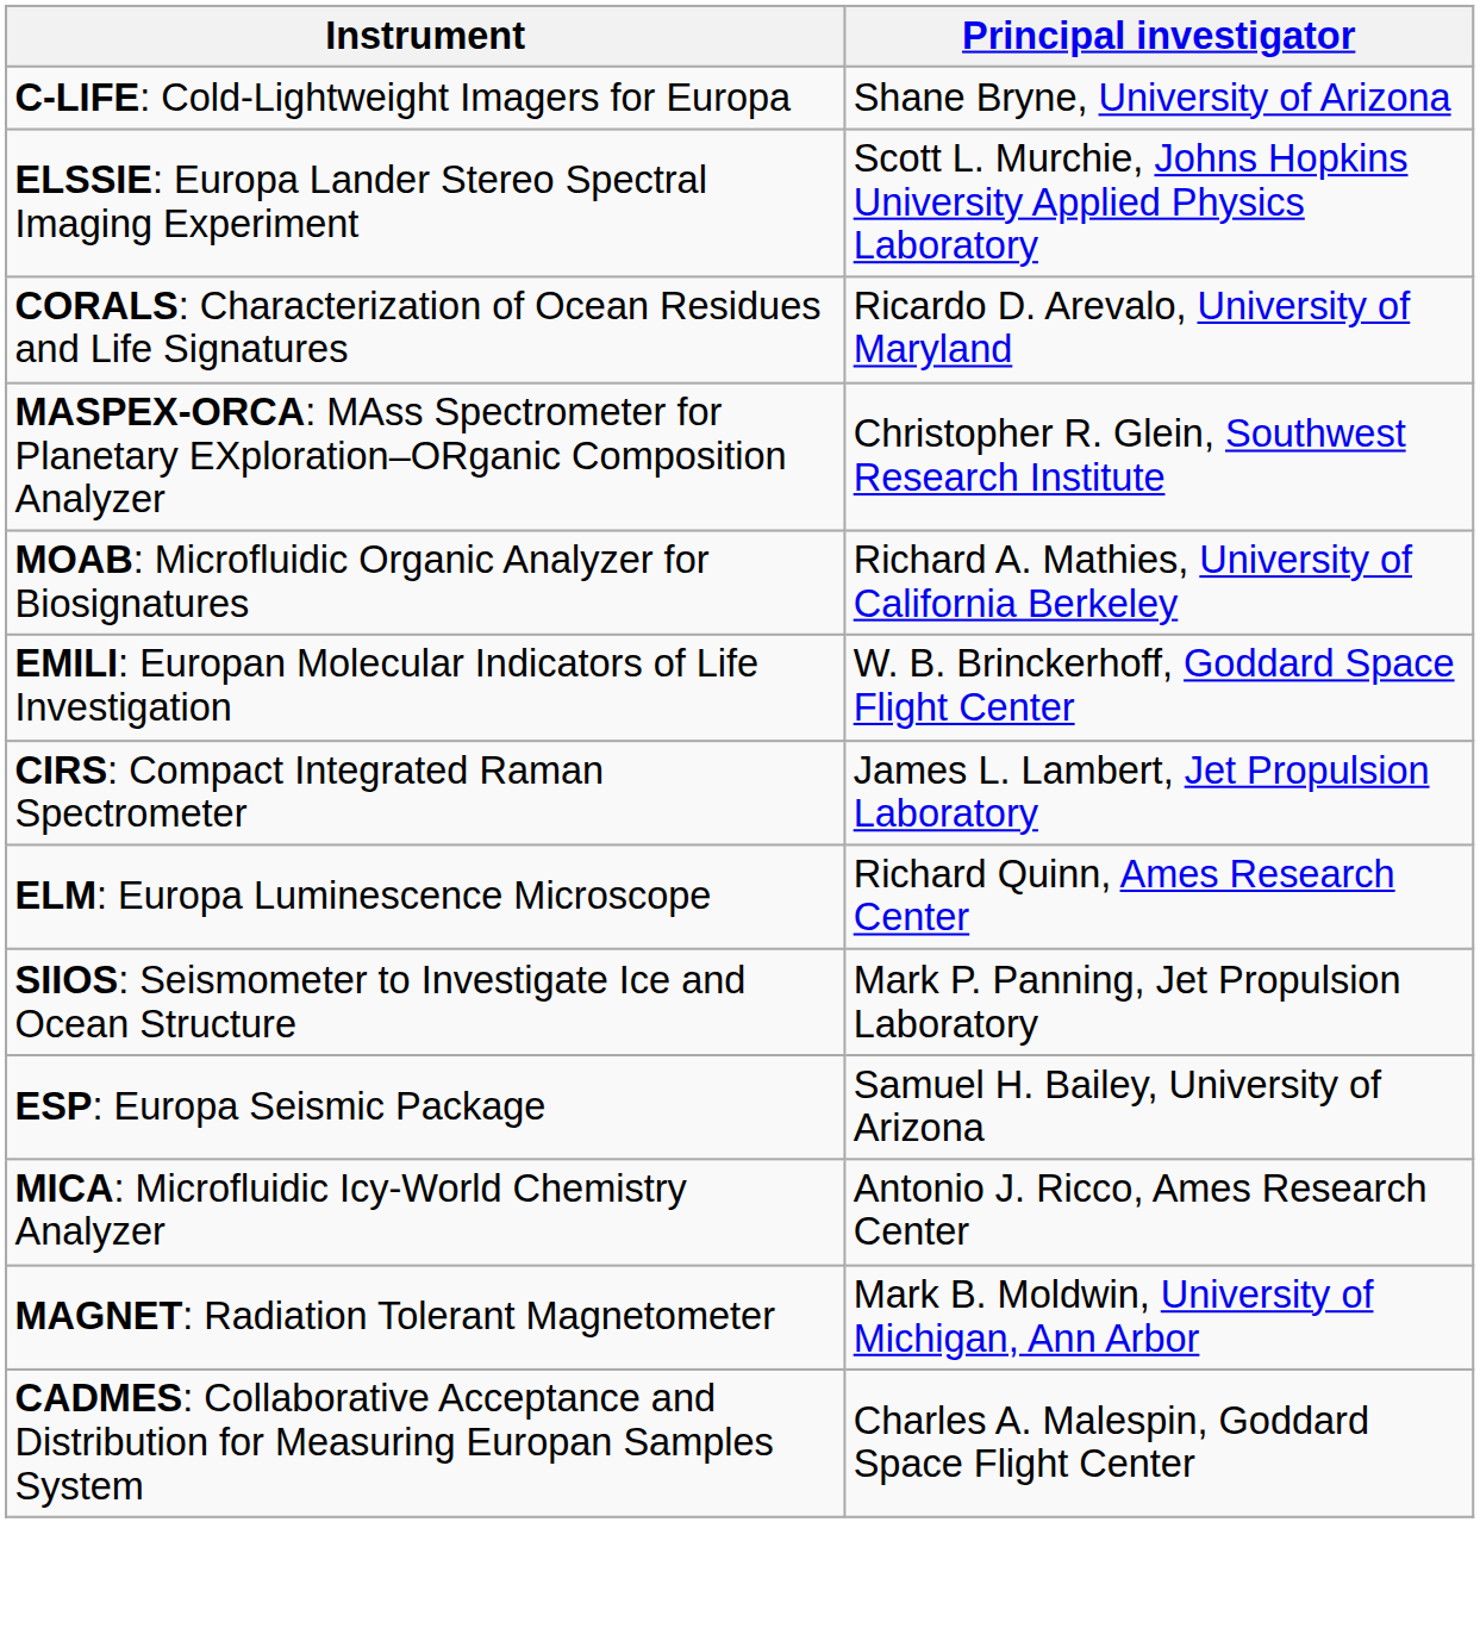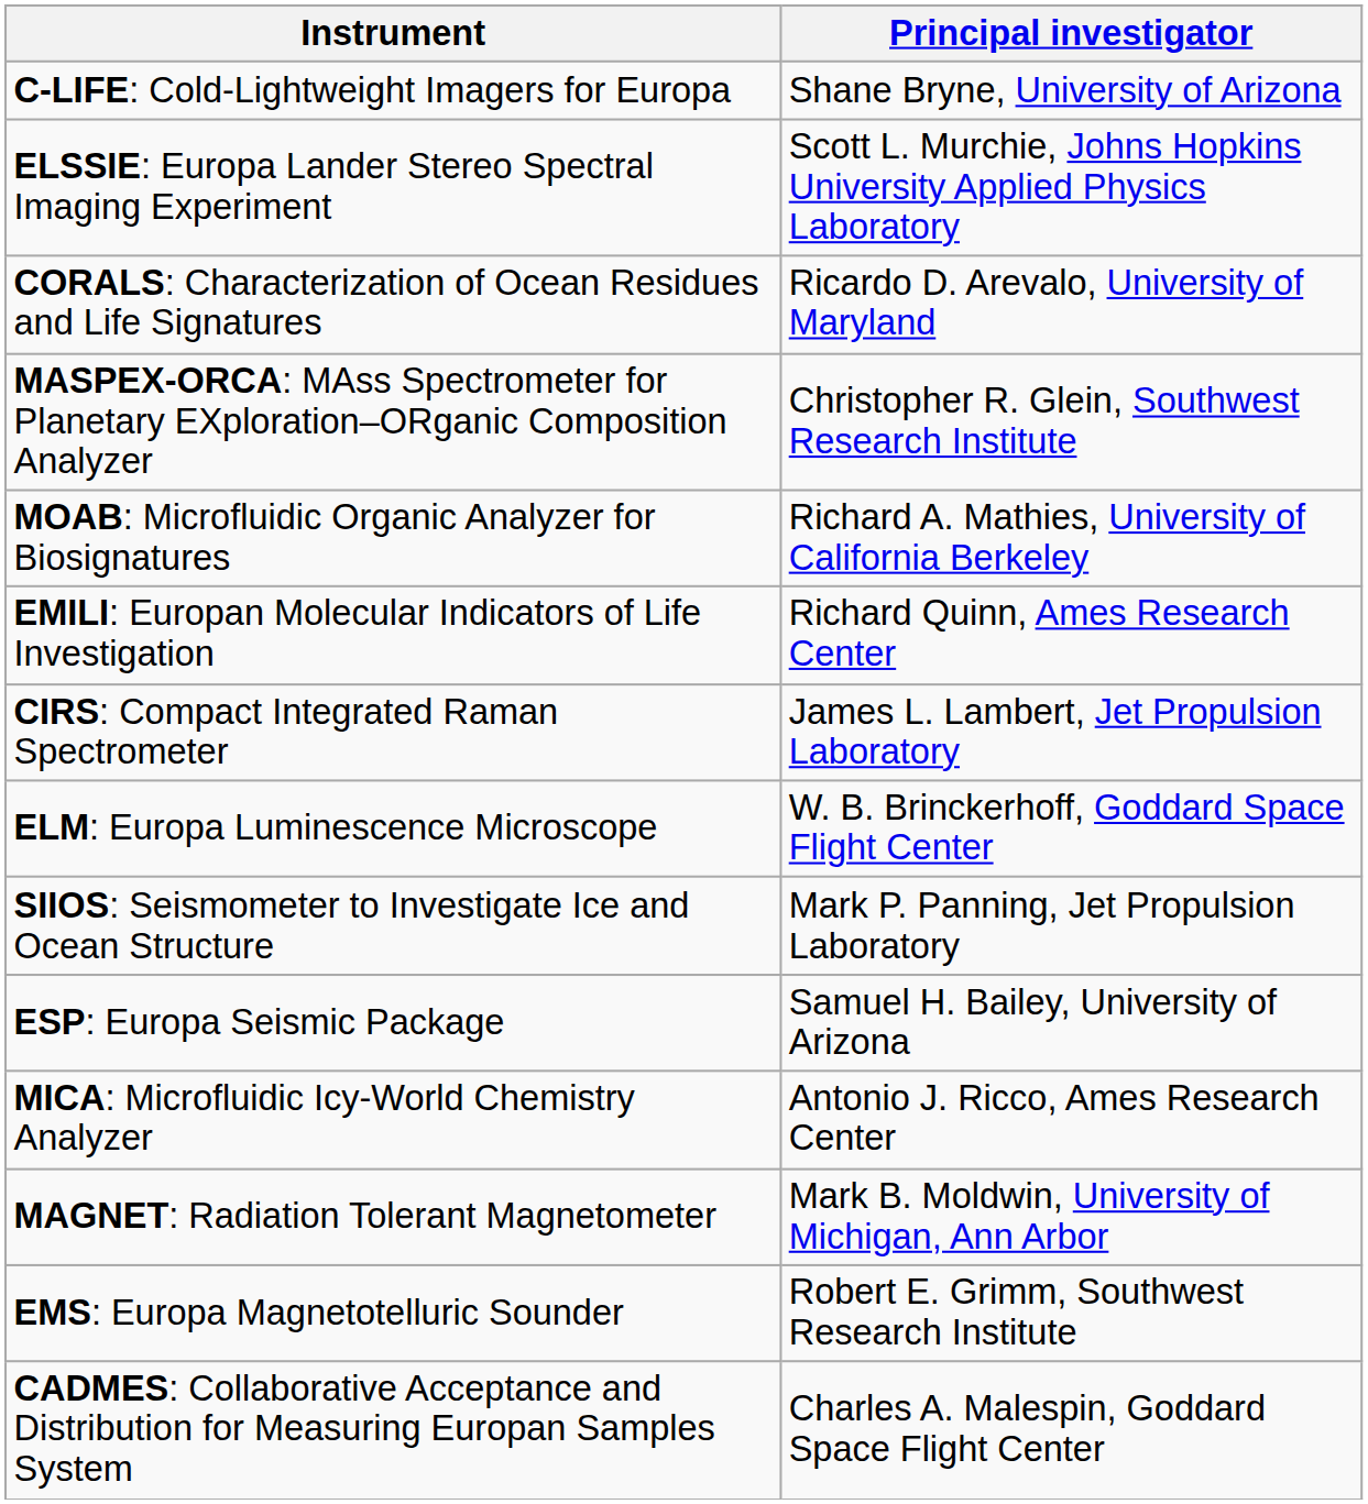EMILI: Europan Molecular Indicators of Life Investigation | Principal investigator: W. B. Brinckerhoff, Goddard Space Flight Center -> Richard Quinn, Ames Research Center
ELM: Europa Luminescence Microscope | Principal investigator: Richard Quinn, Ames Research Center -> W. B. Brinckerhoff, Goddard Space Flight Center
+ row: EMS: Europa Magnetotelluric Sounder | Robert E. Grimm, Southwest Research Institute
